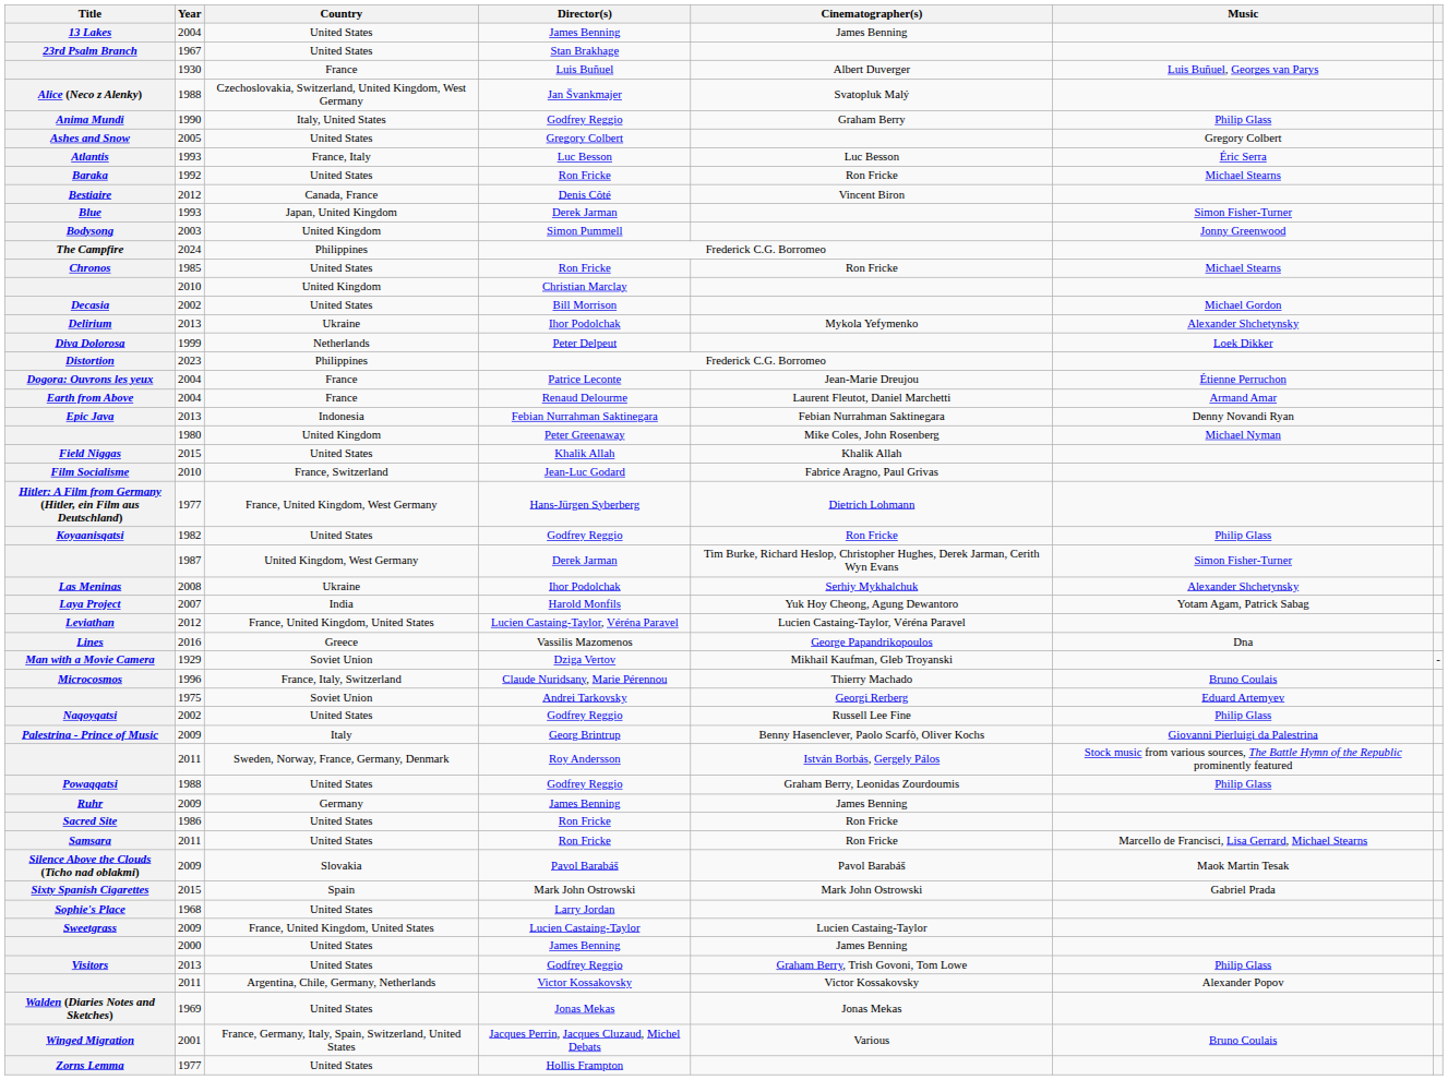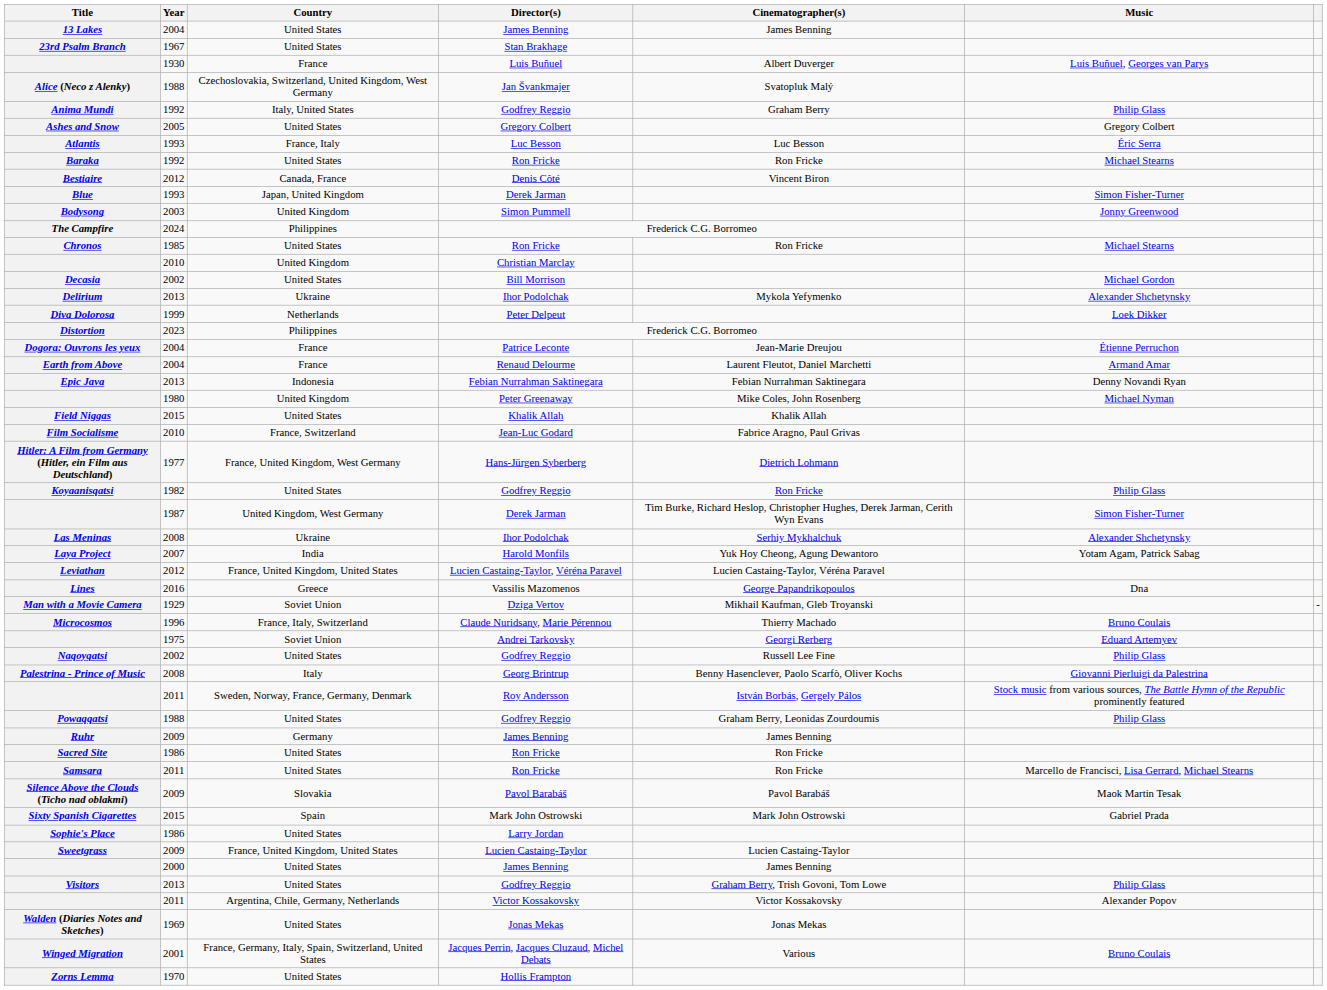Anima Mundi | Year: 1990 -> 1992
Palestrina - Prince of Music | Year: 2009 -> 2008
Sophie's Place | Year: 1968 -> 1986
Zorns Lemma | Year: 1977 -> 1970
